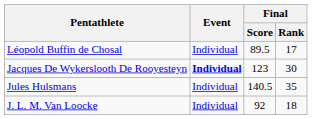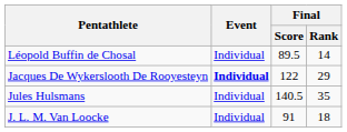Léopold Buffin de Chosal | Final / Rank: 17 -> 14
Jacques De Wykerslooth De Rooyesteyn | Final / Score: 123 -> 122
Jacques De Wykerslooth De Rooyesteyn | Final / Rank: 30 -> 29
J. L. M. Van Loocke | Final / Score: 92 -> 91
